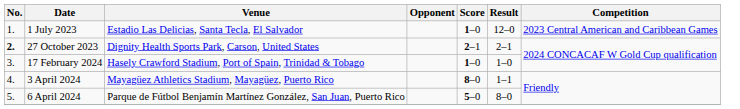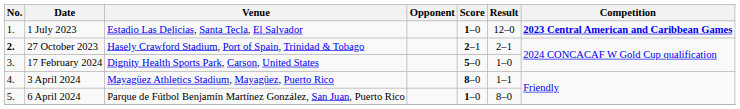1 July 2023 | Competition: normal -> bold
27 October 2023 | Venue: Dignity Health Sports Park, Carson, United States -> Hasely Crawford Stadium, Port of Spain, Trinidad & Tobago
17 February 2024 | Venue: Hasely Crawford Stadium, Port of Spain, Trinidad & Tobago -> Dignity Health Sports Park, Carson, United States
17 February 2024 | Score: 1–0 -> 5–0
6 April 2024 | Score: 5–0 -> 1–0
